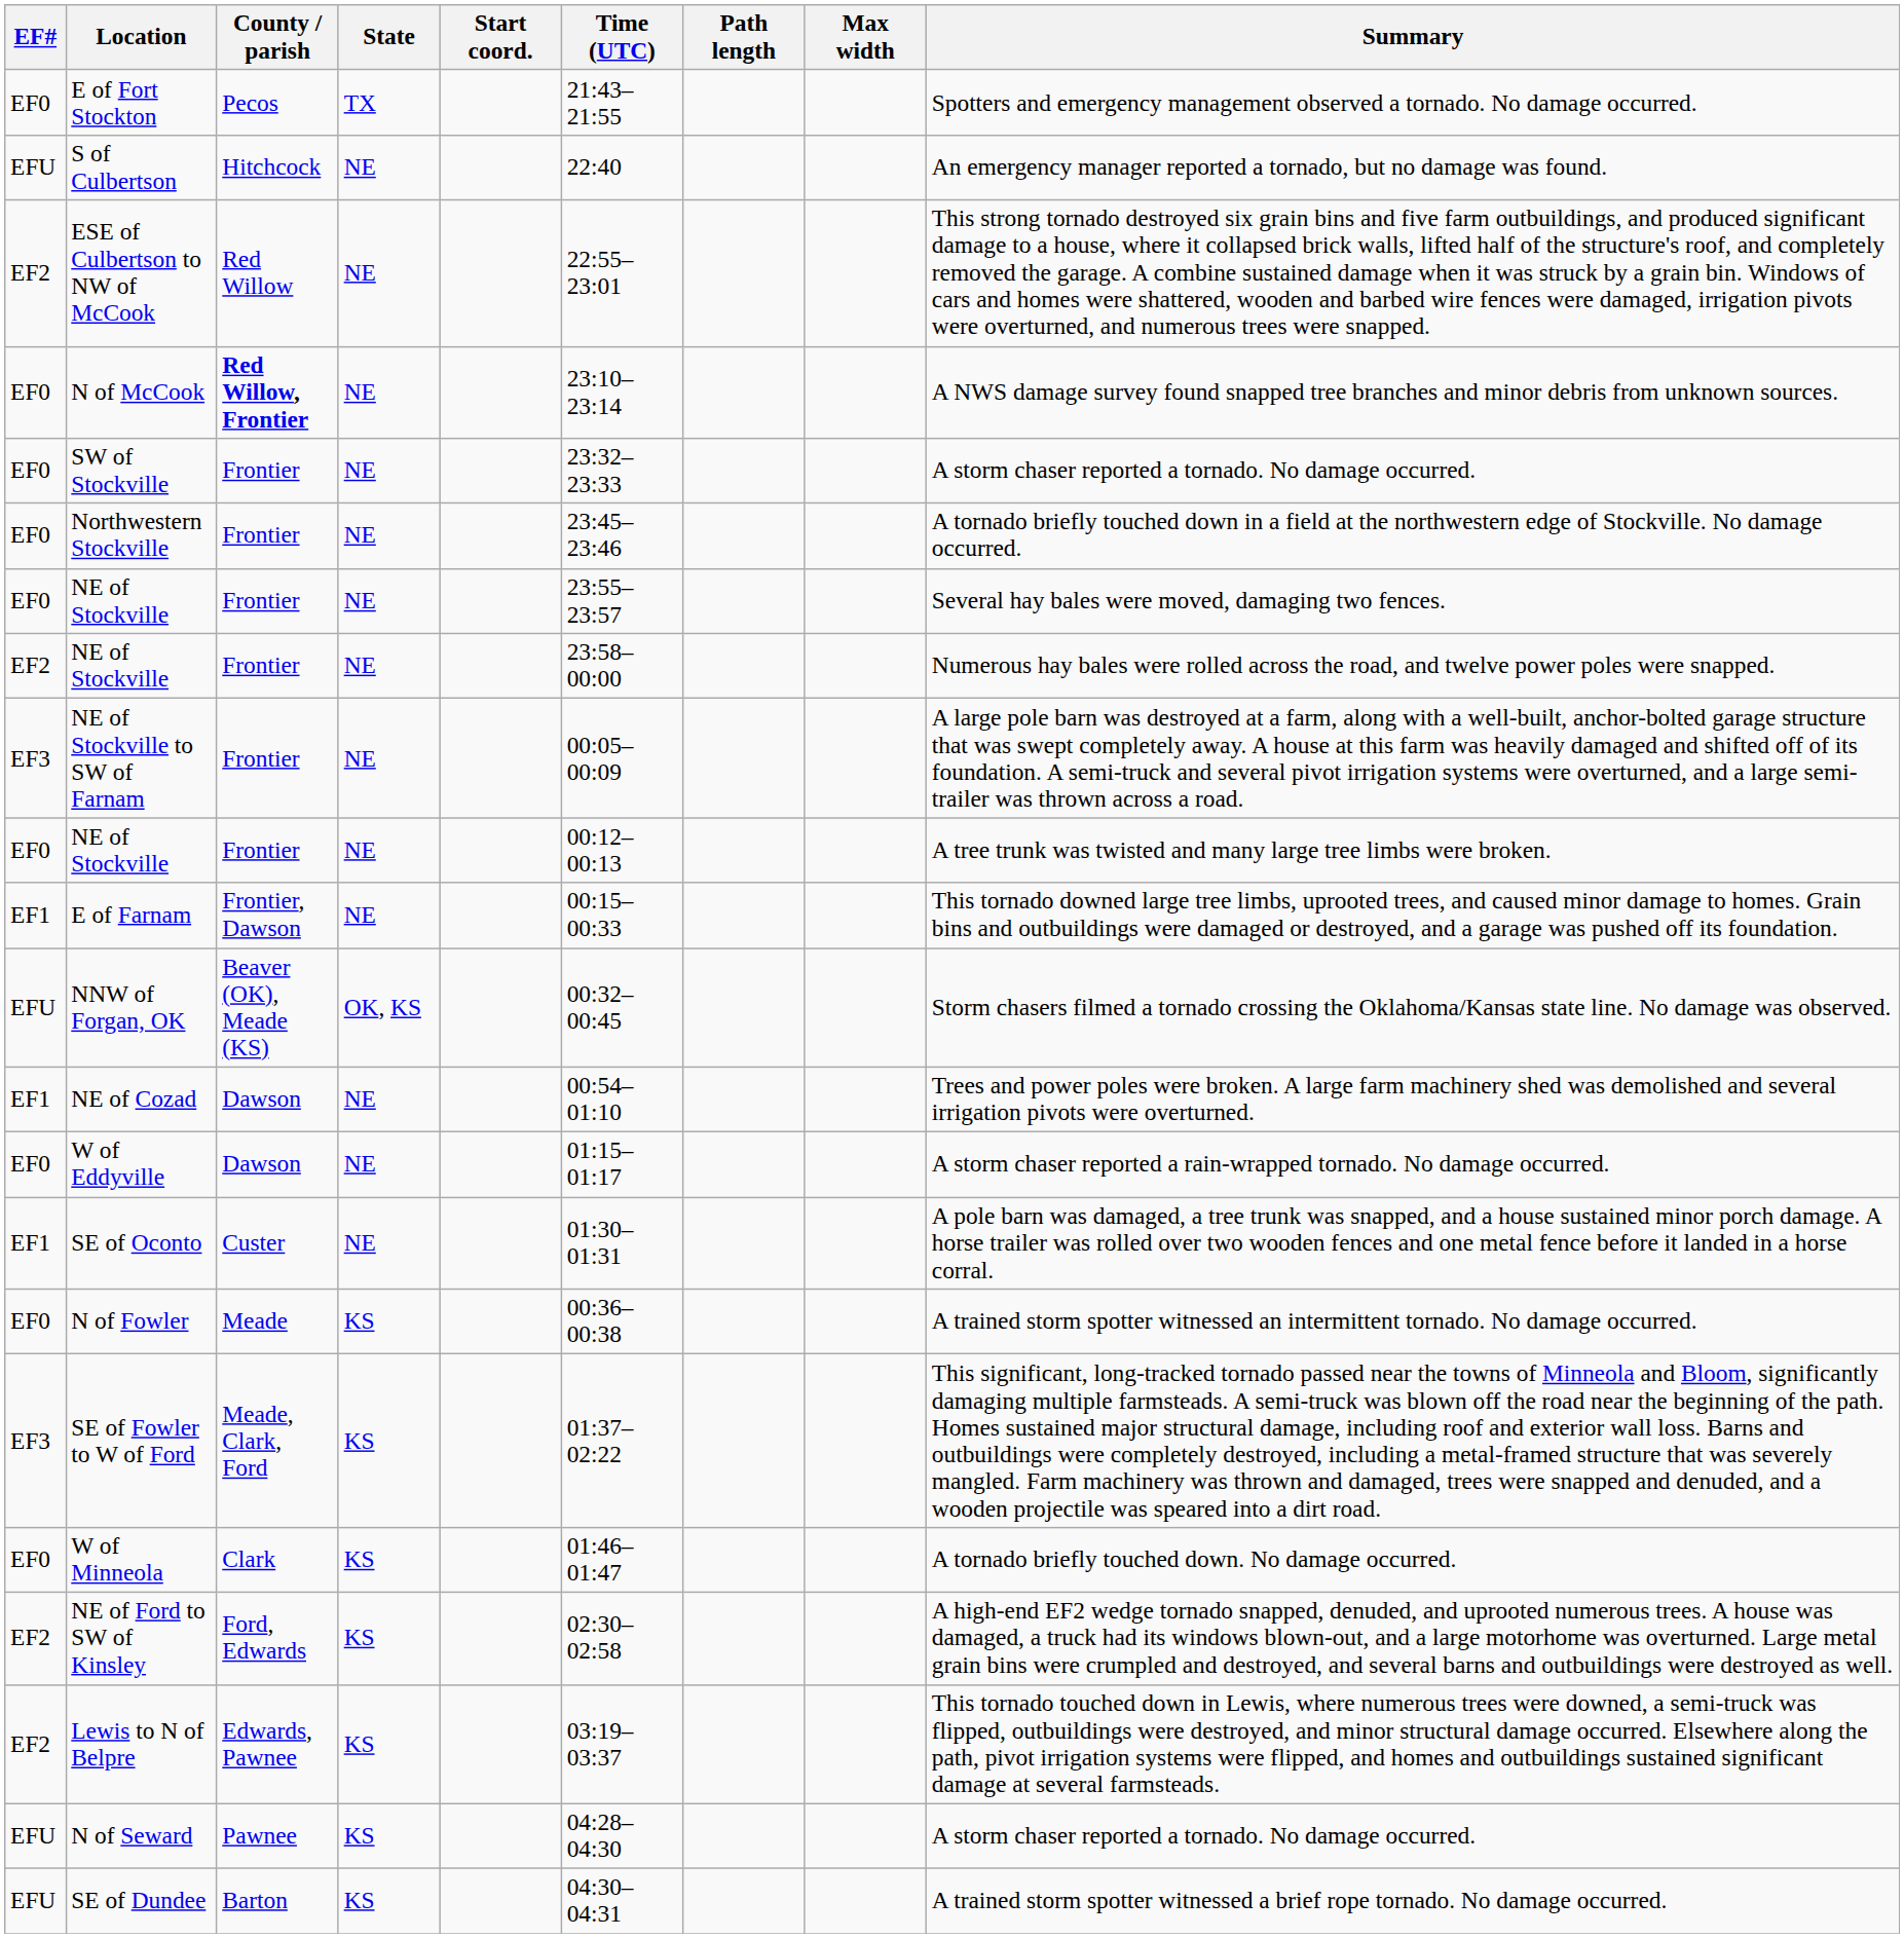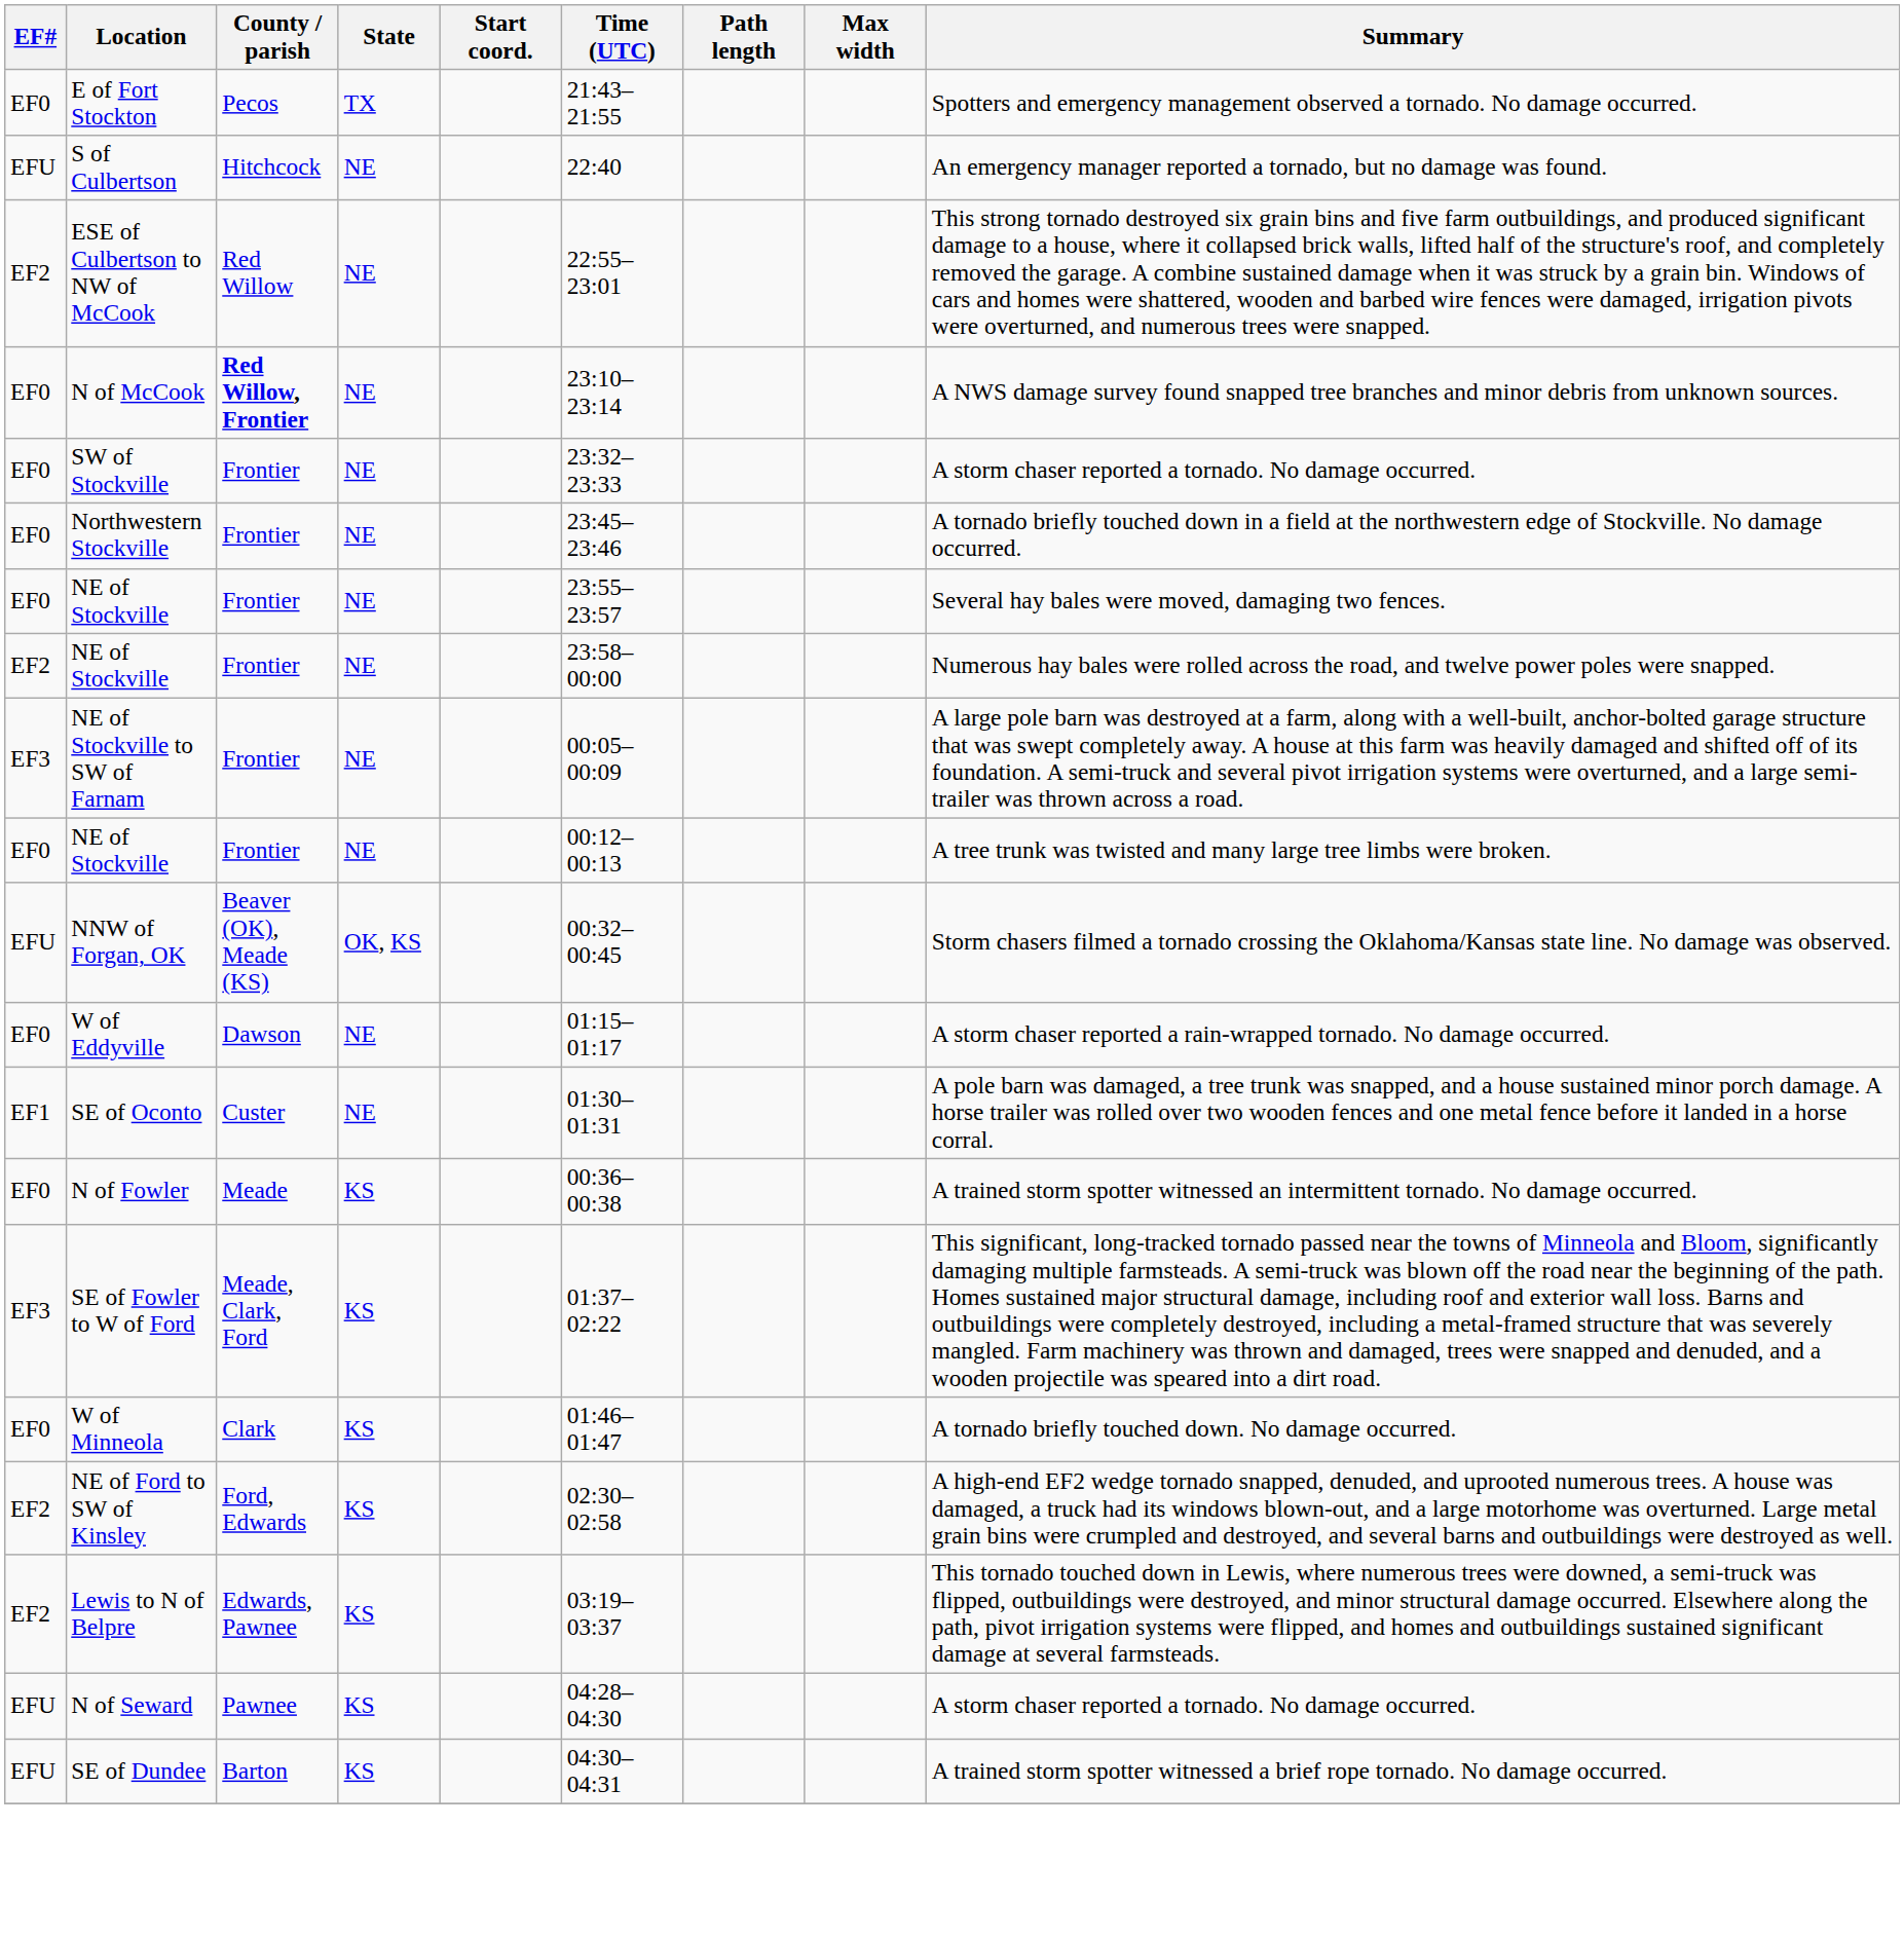- row: EF1 | E of Farnam | Frontier, Dawson | NE | 00:15–00:33 | This tornado downed large tree limbs, uprooted trees, and caused minor damage to homes. Grain bins and outbuildings were damaged or destroyed, and a garage was pushed off its foundation.
- row: EF1 | NE of Cozad | Dawson | NE | 00:54–01:10 | Trees and power poles were broken. A large farm machinery shed was demolished and several irrigation pivots were overturned.
